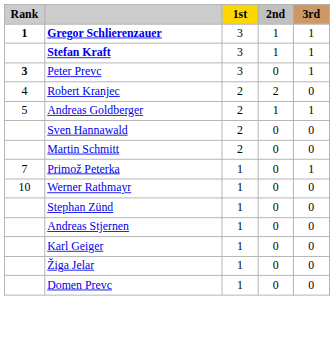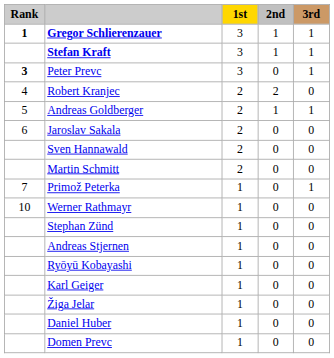+ row: 6 | Jaroslav Sakala | 2 | 0 | 0
+ row: Ryōyū Kobayashi | 1 | 0 | 0
+ row: Daniel Huber | 1 | 0 | 0
